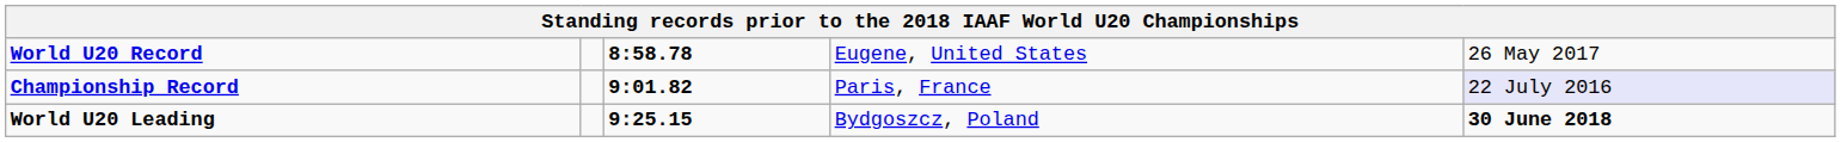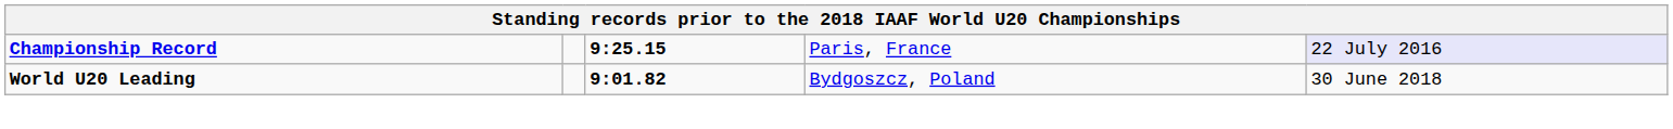- row: World U20 Record | 8:58.78 | Eugene, United States | 26 May 2017
Championship Record | column 3: 9:01.82 -> 9:25.15
World U20 Leading | column 3: 9:25.15 -> 9:01.82
World U20 Leading | column 5: bold -> normal
